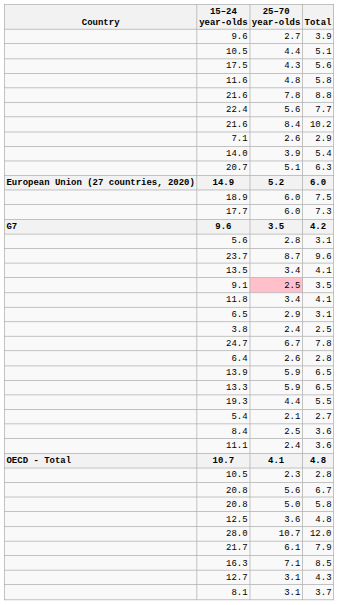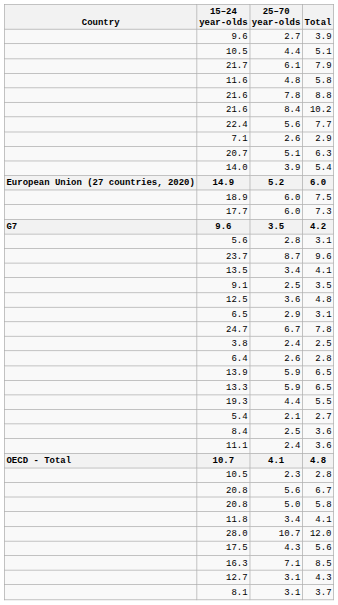rows swapped: 17.5 <-> 21.7
rows swapped: 21.6 / 10.2 <-> 22.4
rows swapped: 14.0 <-> 20.7
9.1 | 25–70 year-olds: pink background -> no background
rows swapped: 12.5 <-> 11.8
rows swapped: 24.7 <-> 3.8
